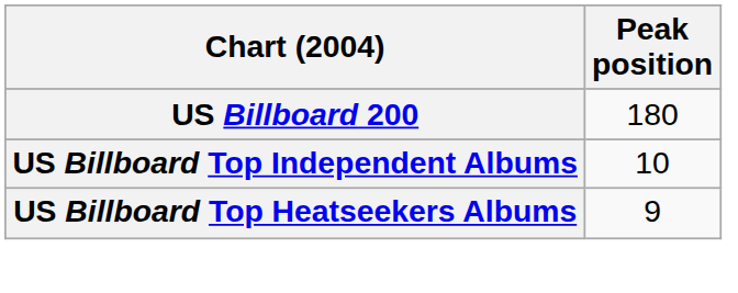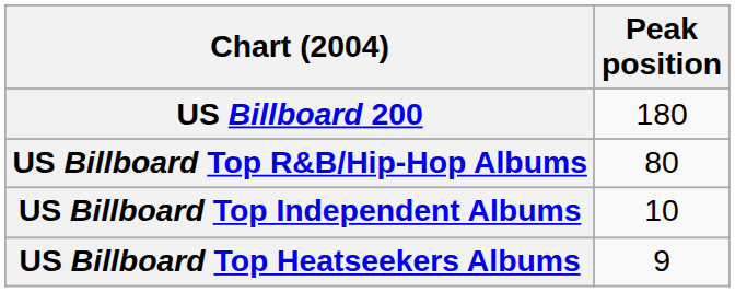+ row: US Billboard Top R&B/Hip-Hop Albums | 80
